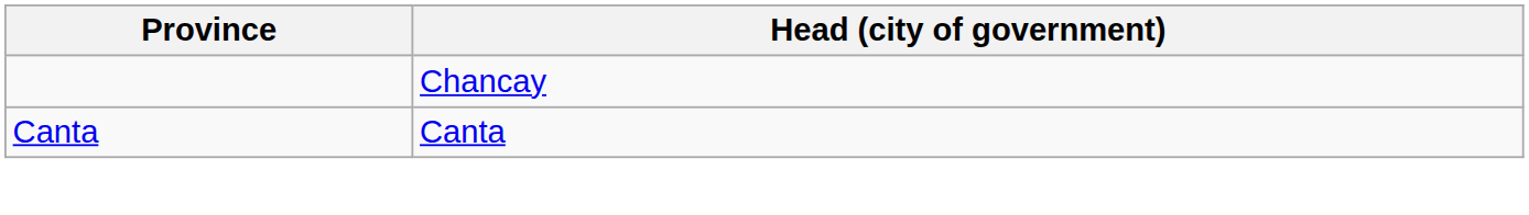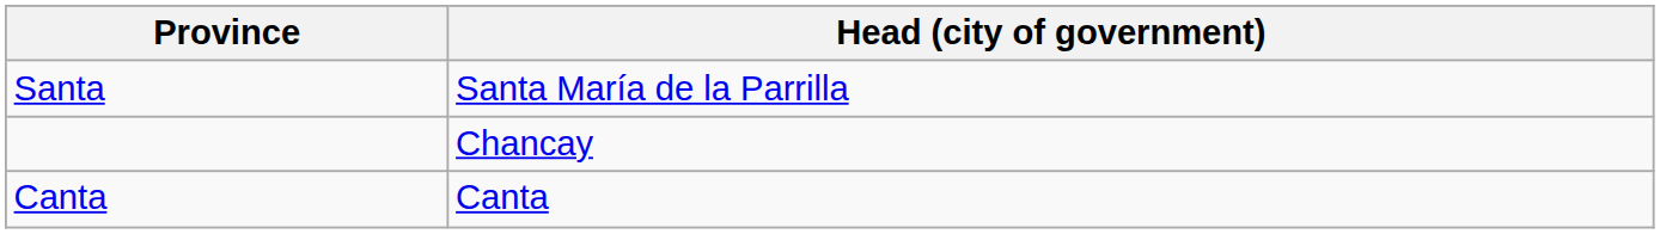+ row: Santa | Santa María de la Parrilla
